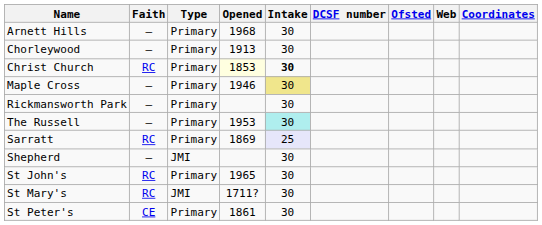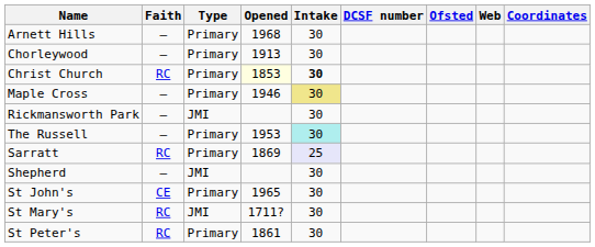Rickmansworth Park | Type: Primary -> JMI
St John's | Faith: RC -> CE
St Peter's | Faith: CE -> RC
